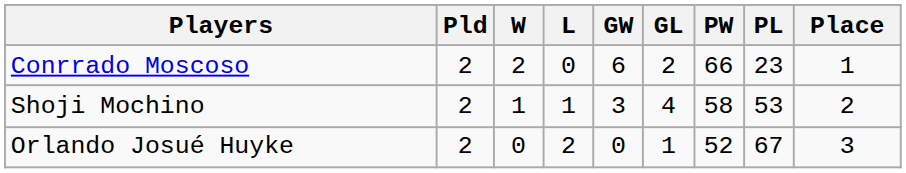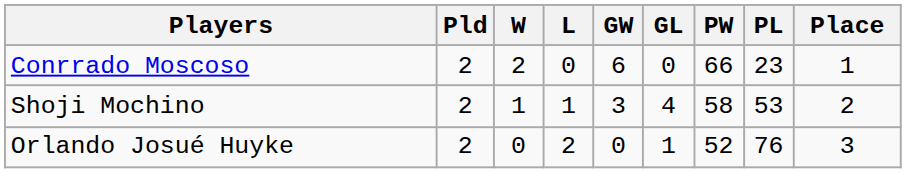Conrrado Moscoso | GL: 2 -> 0
Orlando Josué Huyke | PL: 67 -> 76
